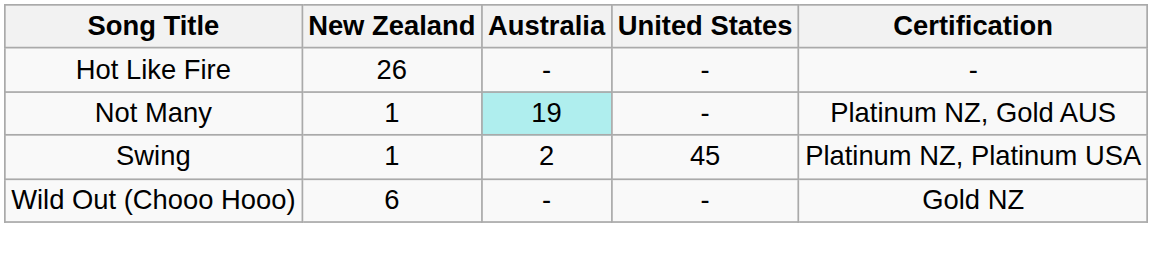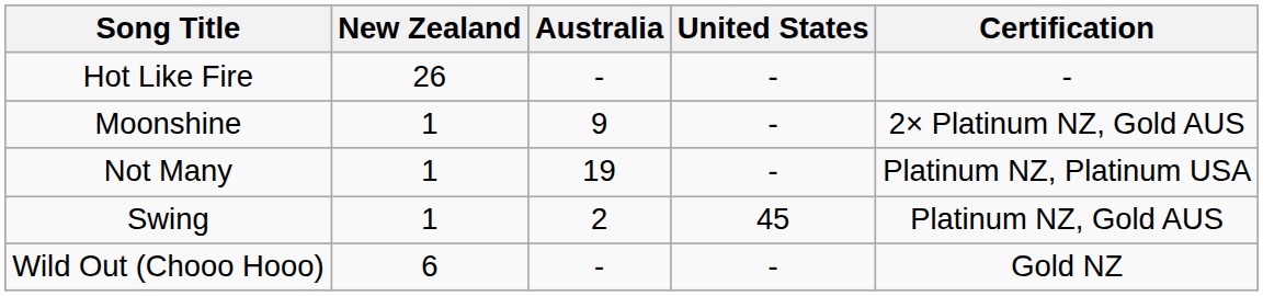+ row: Moonshine | 1 | 9 | - | 2× Platinum NZ, Gold AUS
Not Many | Australia: paleturquoise background -> no background
Not Many | Certification: Platinum NZ, Gold AUS -> Platinum NZ, Platinum USA
Swing | Certification: Platinum NZ, Platinum USA -> Platinum NZ, Gold AUS
